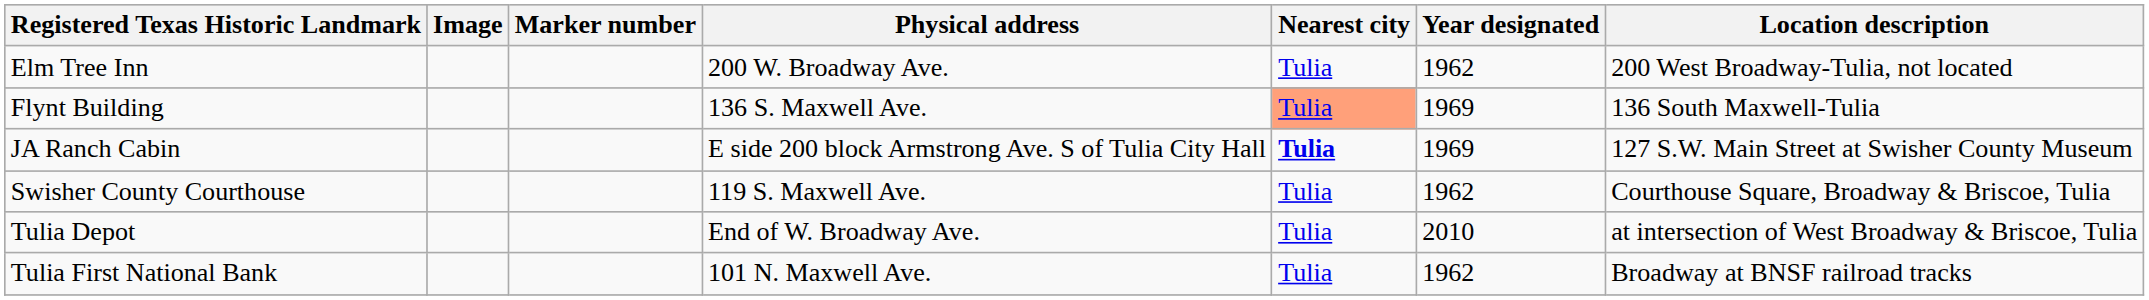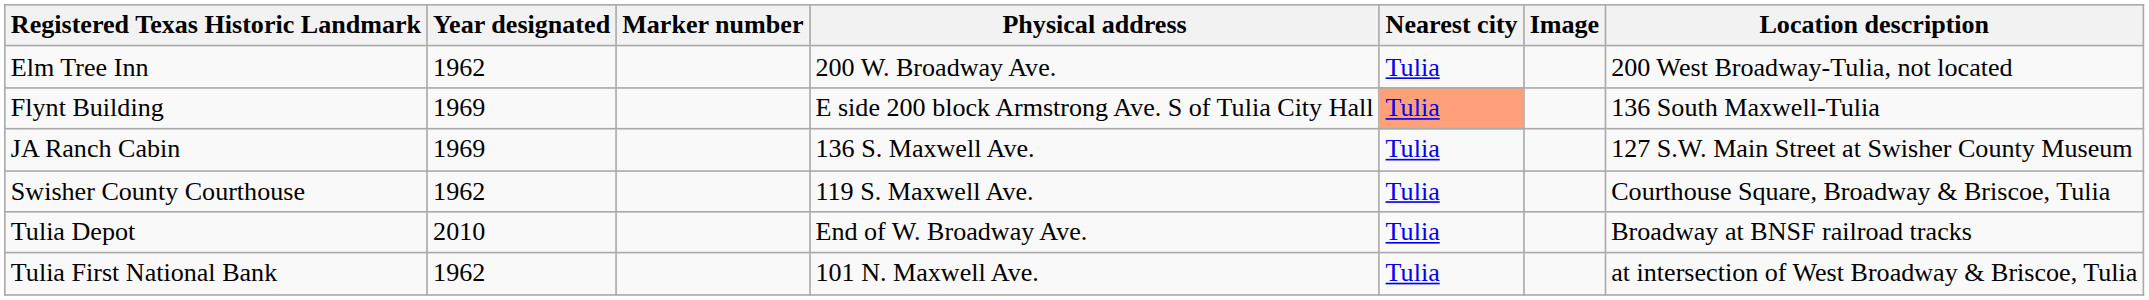columns swapped: Image <-> Year designated
Flynt Building | Physical address: 136 S. Maxwell Ave. -> E side 200 block Armstrong Ave. S of Tulia City Hall
JA Ranch Cabin | Physical address: E side 200 block Armstrong Ave. S of Tulia City Hall -> 136 S. Maxwell Ave.
JA Ranch Cabin | Nearest city: bold -> normal
Tulia Depot | Location description: at intersection of West Broadway & Briscoe, Tulia -> Broadway at BNSF railroad tracks
Tulia First National Bank | Location description: Broadway at BNSF railroad tracks -> at intersection of West Broadway & Briscoe, Tulia
